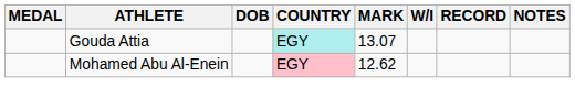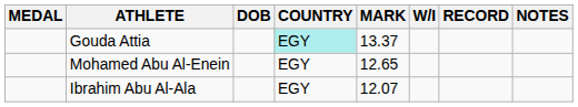Gouda Attia | MARK: 13.07 -> 13.37
Mohamed Abu Al-Enein | COUNTRY: pink background -> no background
Mohamed Abu Al-Enein | MARK: 12.62 -> 12.65
+ row: Ibrahim Abu Al-Ala | EGY | 12.07
